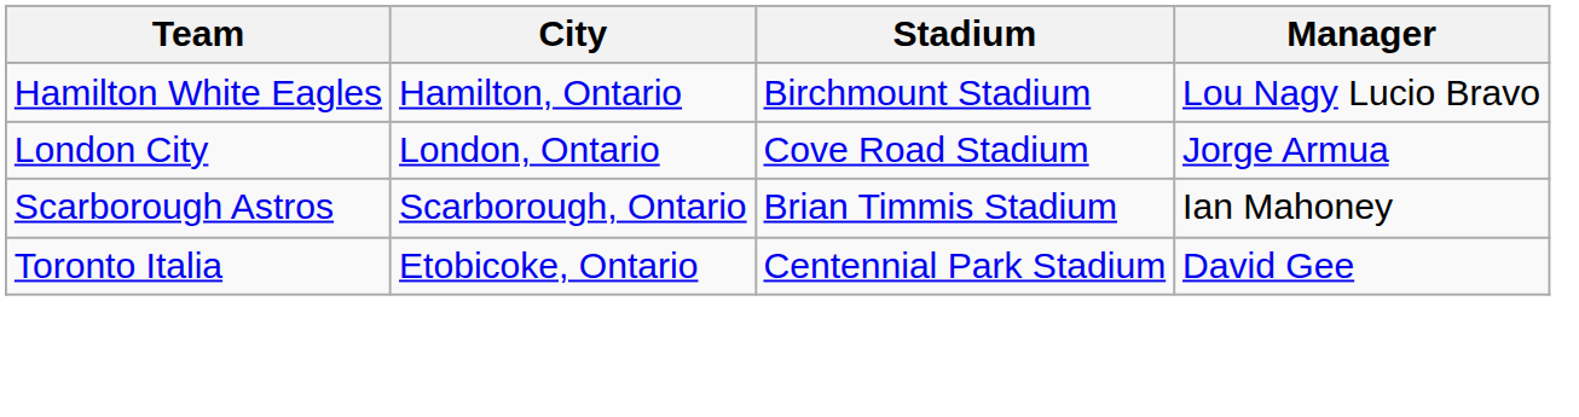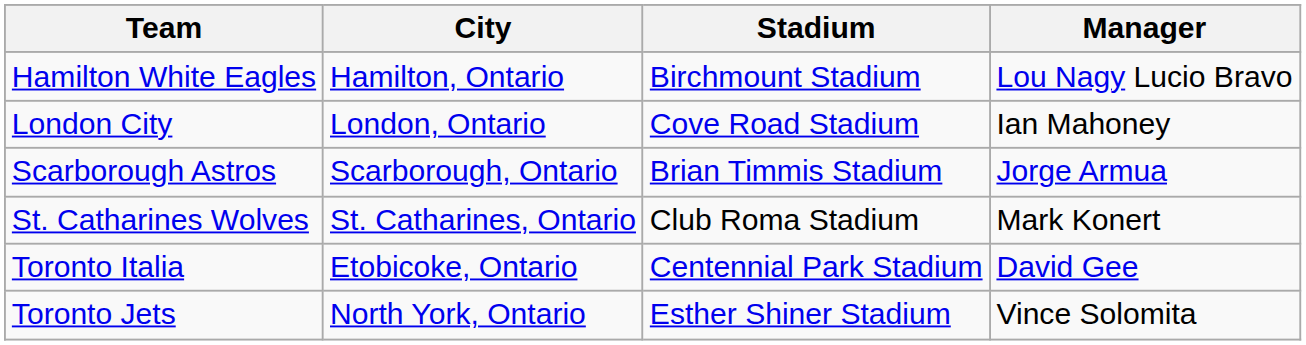London City | Manager: Jorge Armua -> Ian Mahoney
Scarborough Astros | Manager: Ian Mahoney -> Jorge Armua
+ row: St. Catharines Wolves | St. Catharines, Ontario | Club Roma Stadium | Mark Konert
+ row: Toronto Jets | North York, Ontario | Esther Shiner Stadium | Vince Solomita
